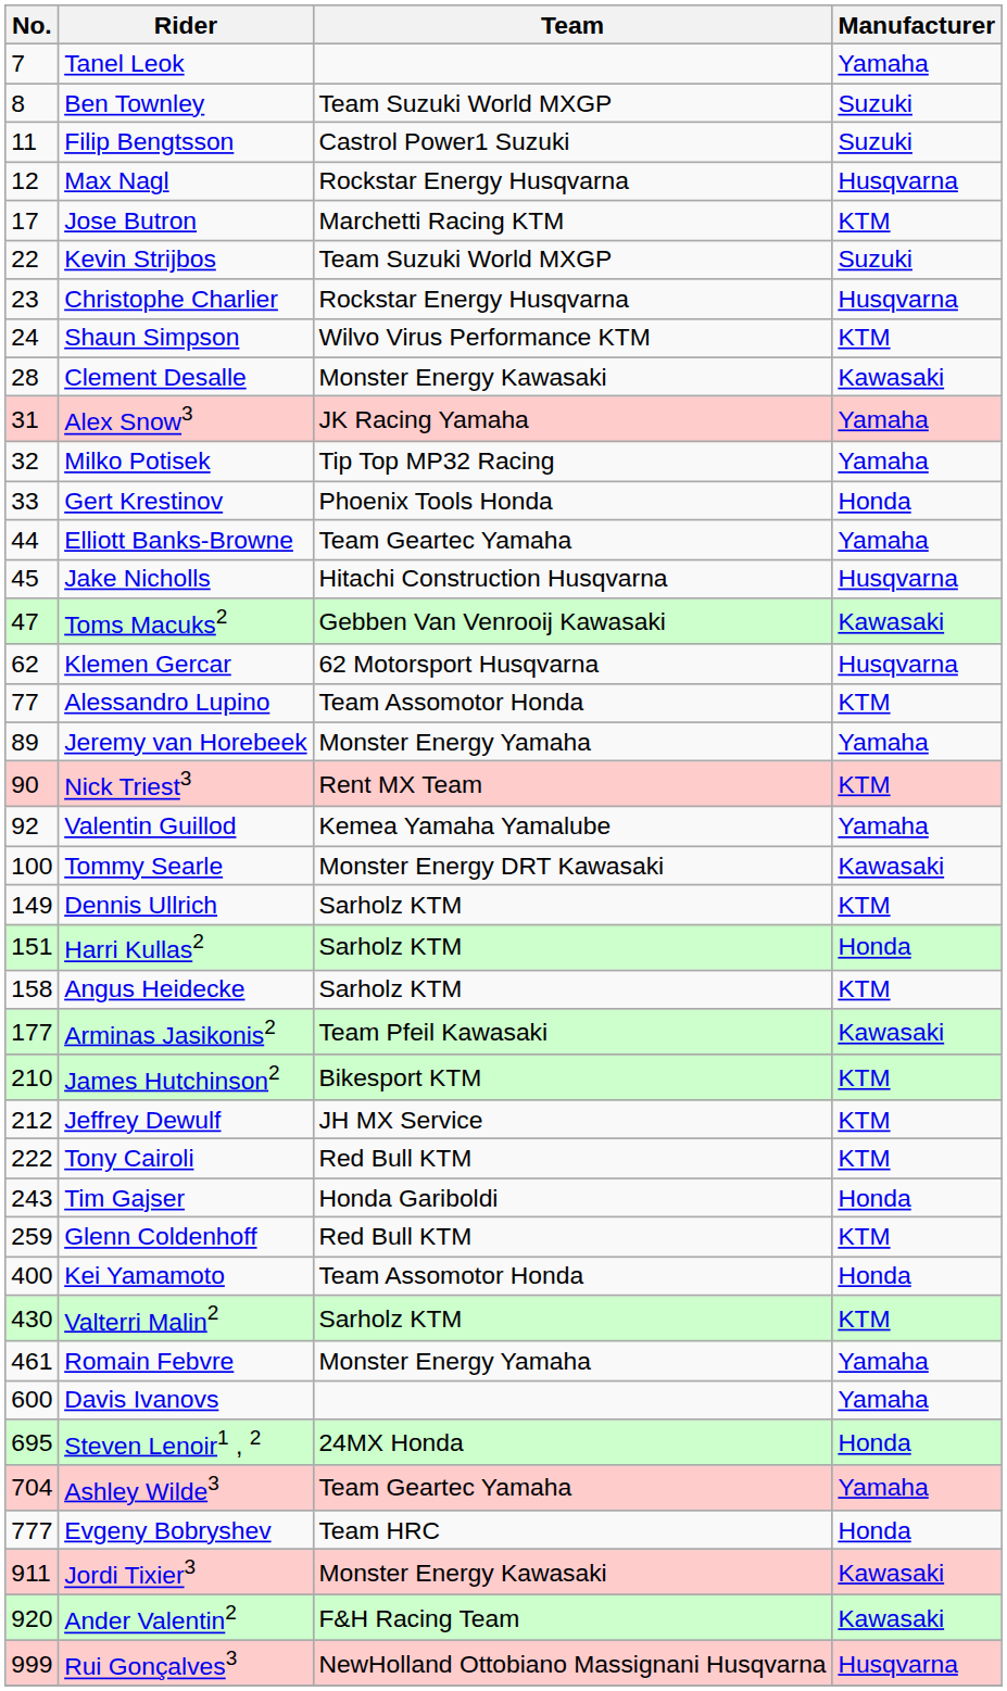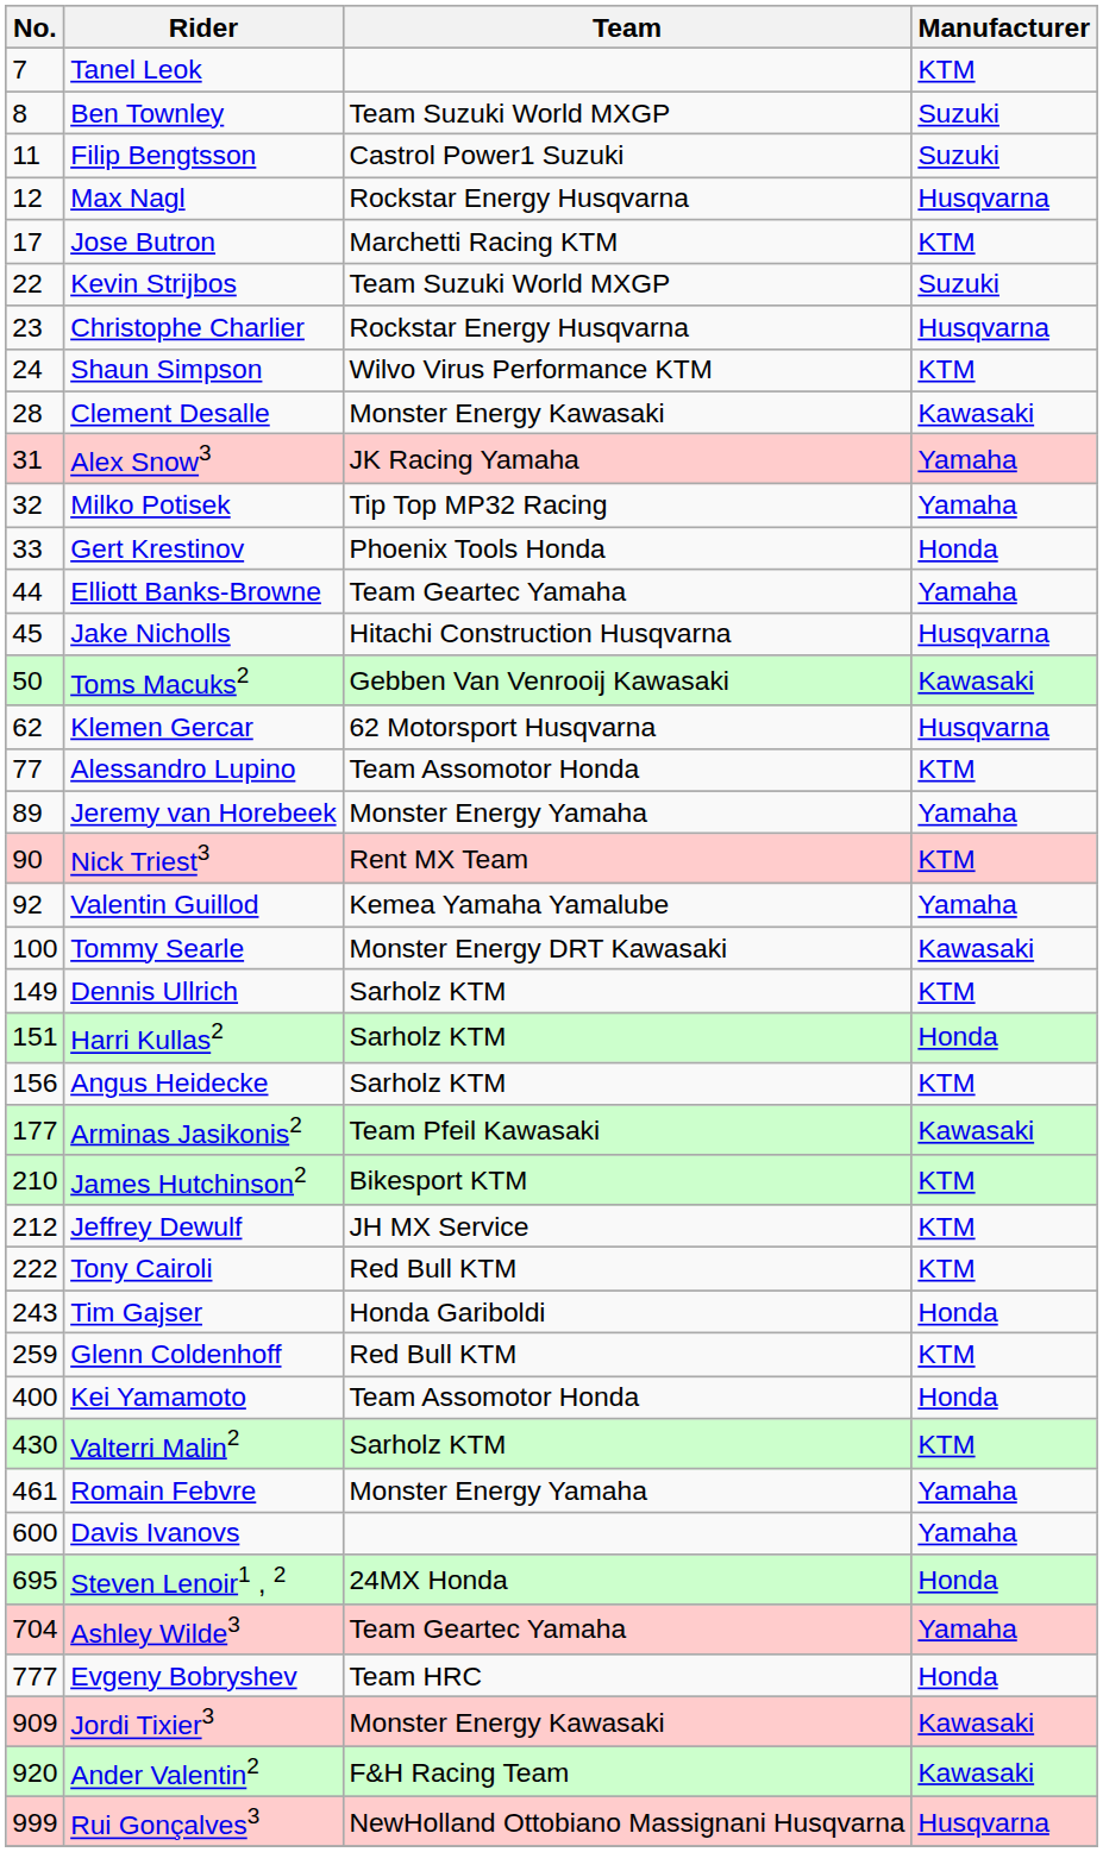Tanel Leok | Manufacturer: Yamaha -> KTM
Toms Macuks2 | No.: 47 -> 50
Angus Heidecke | No.: 158 -> 156
Jordi Tixier3 | No.: 911 -> 909
